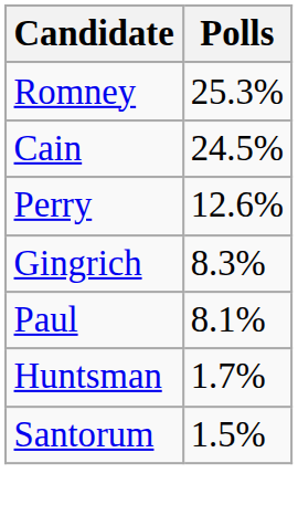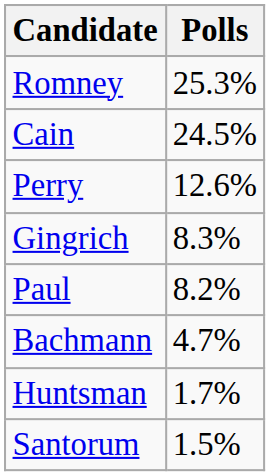Paul | Polls: 8.1% -> 8.2%
+ row: Bachmann | 4.7%
